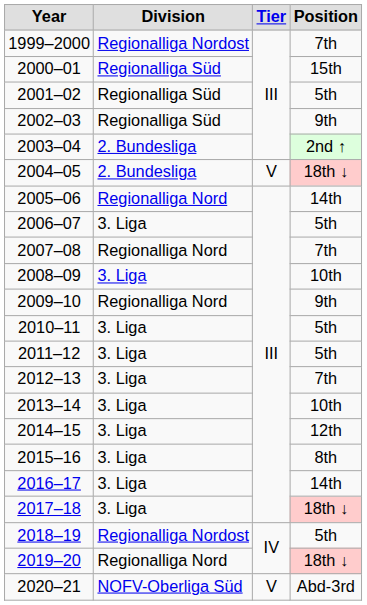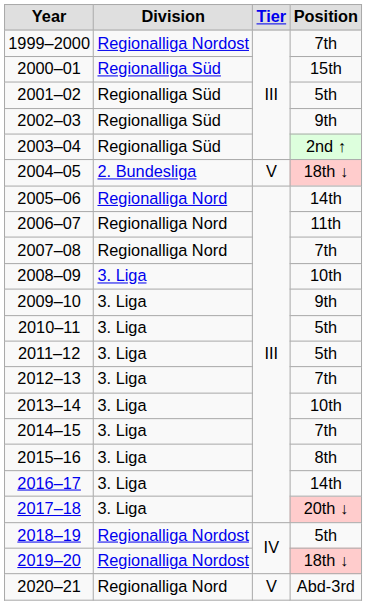2003–04 | Division: 2. Bundesliga -> Regionalliga Süd
2006–07 | Division: 3. Liga -> Regionalliga Nord
2006–07 | Position: 5th -> 11th
2009–10 | Division: Regionalliga Nord -> 3. Liga
2014–15 | Position: 12th -> 7th
2017–18 | Position: 18th ↓ -> 20th ↓
2019–20 | Division: Regionalliga Nord -> Regionalliga Nordost
2020–21 | Division: NOFV-Oberliga Süd -> Regionalliga Nord
